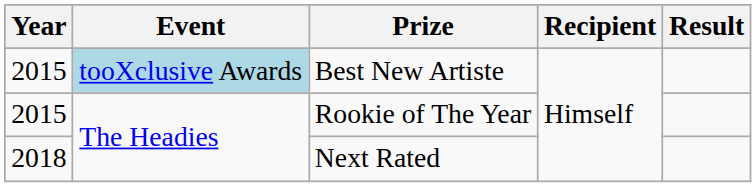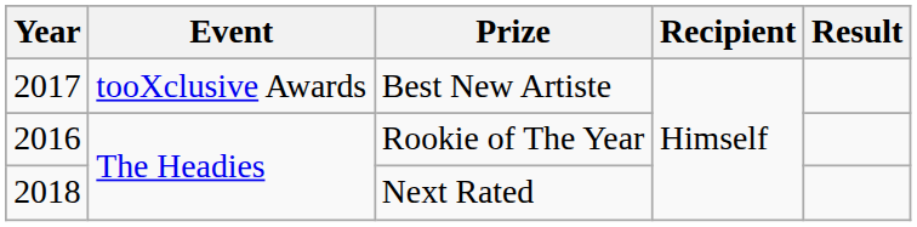Best New Artiste | Year: 2015 -> 2017
Best New Artiste | Event: lightblue background -> no background
Rookie of The Year | Year: 2015 -> 2016
